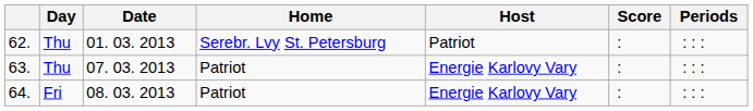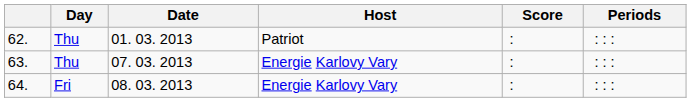- column: Home | Serebr. Lvy St. Petersburg | Patriot | Patriot
